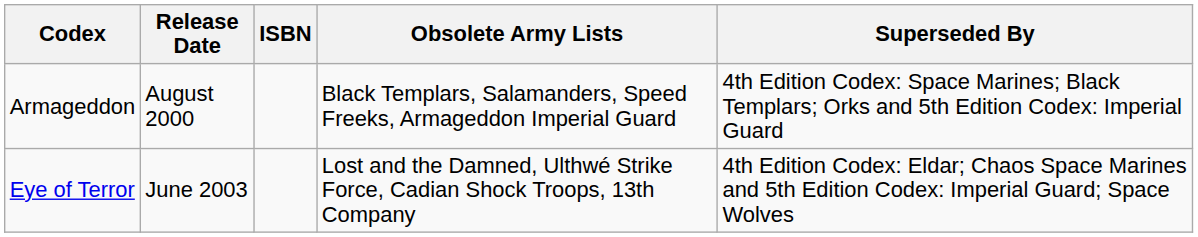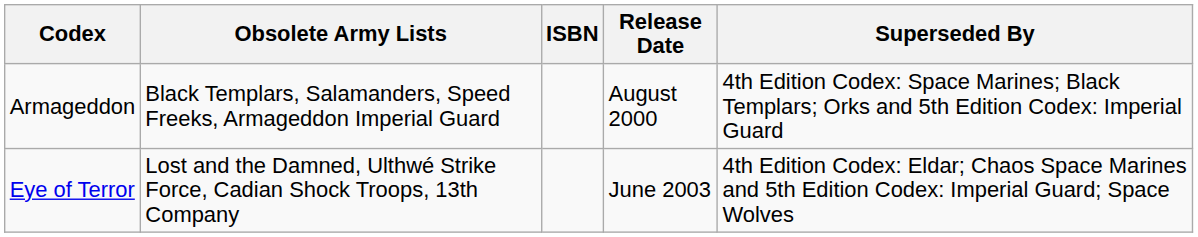columns swapped: Obsolete Army Lists <-> Release Date
